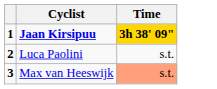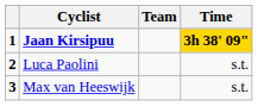+ column: Team
Max van Heeswijk | Time: lightsalmon background -> no background
